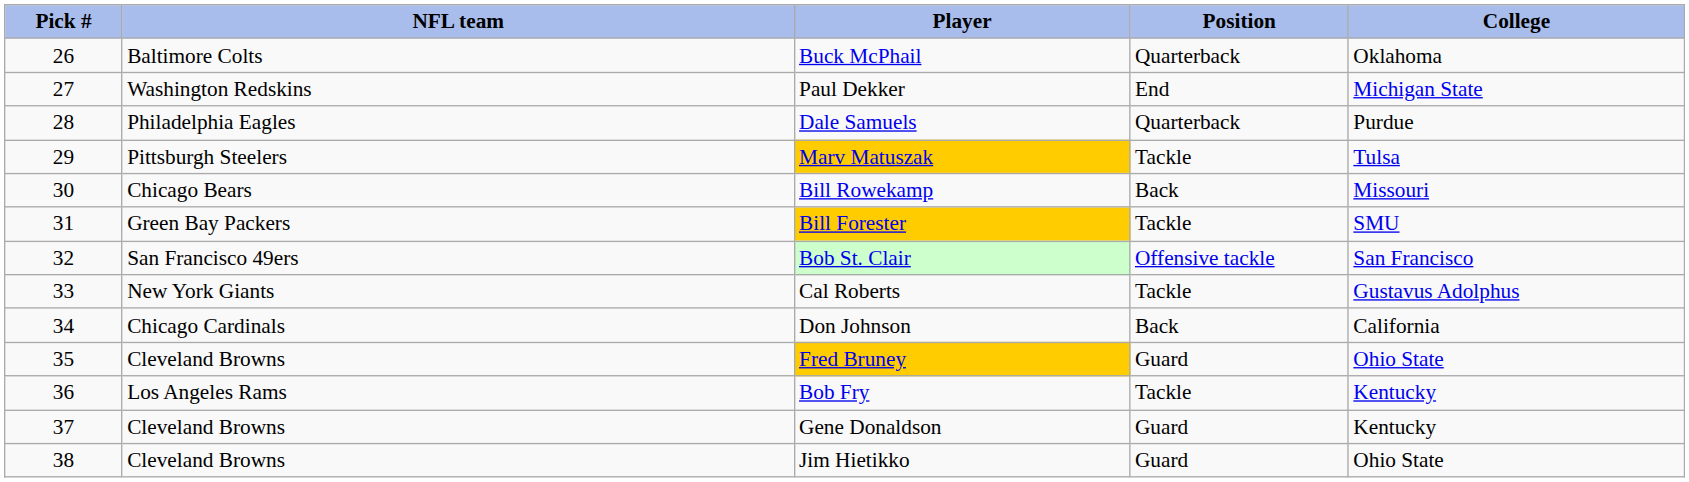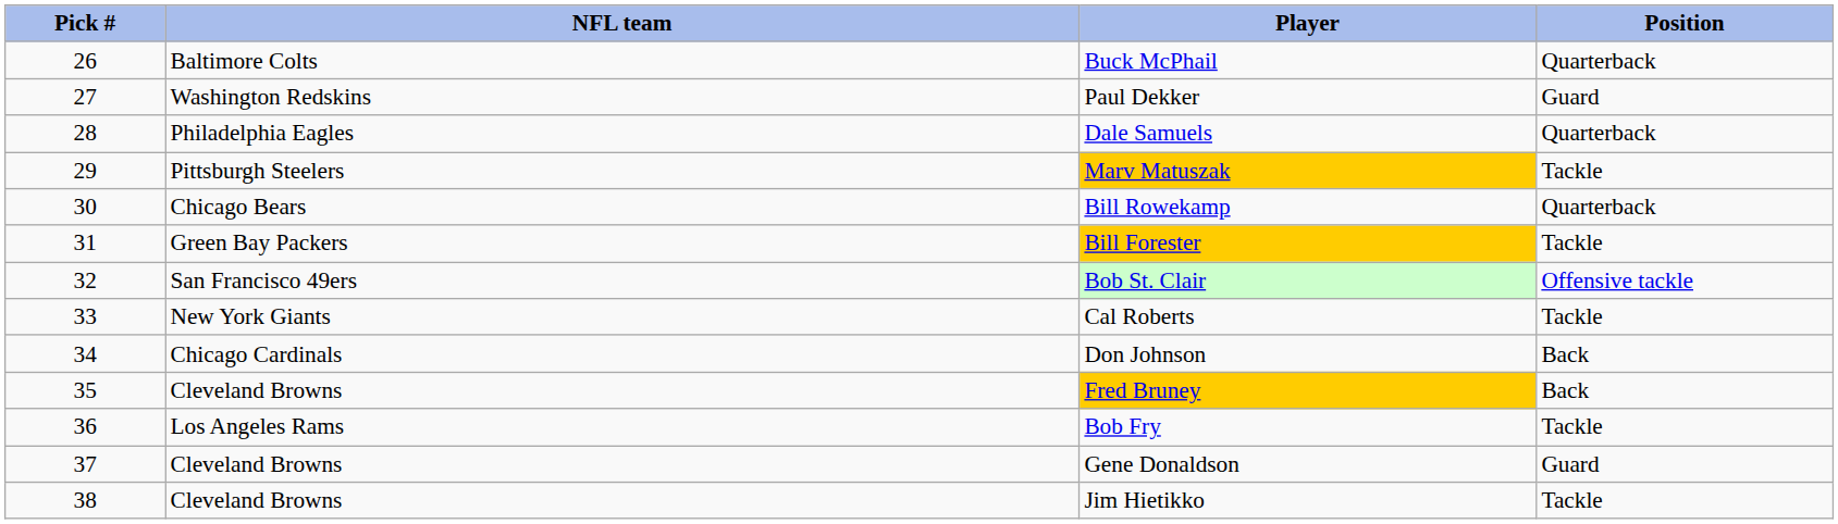- column: College | Oklahoma | Michigan State | Purdue | Tulsa | Missouri | SMU | San Francisco | Gustavus Adolphus | California | Ohio State | Kentucky | Kentucky | Ohio State
Paul Dekker | Position: End -> Guard
Bill Rowekamp | Position: Back -> Quarterback
Fred Bruney | Position: Guard -> Back
Jim Hietikko | Position: Guard -> Tackle
